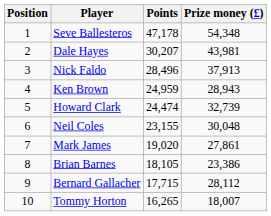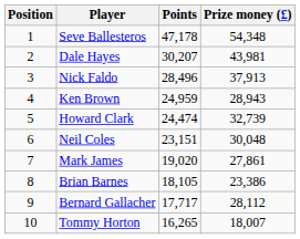Neil Coles | Points: 23,155 -> 23,151
Bernard Gallacher | Points: 17,715 -> 17,717
